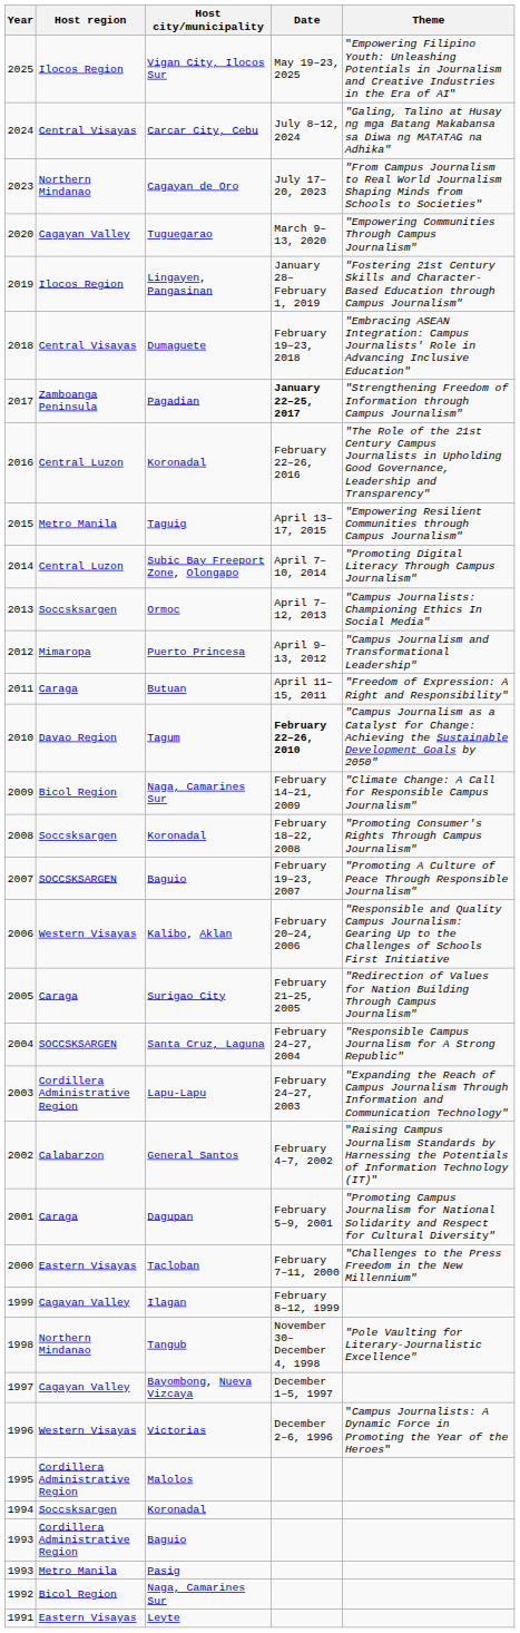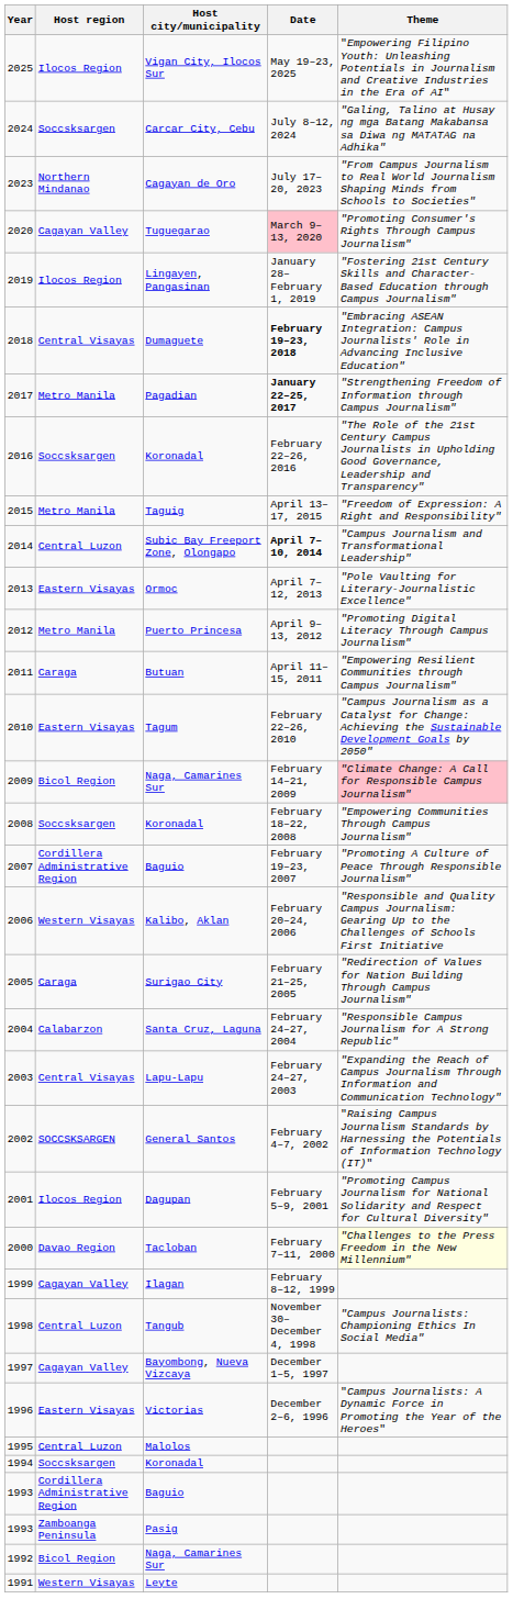2024 | Host region: Central Visayas -> Soccsksargen
2020 | Date: no background -> pink background
2020 | Theme: "Empowering Communities Through Campus Journalism" -> "Promoting Consumer's Rights Through Campus Journalism"
2018 | Date: normal -> bold
2017 | Host region: Zamboanga Peninsula -> Metro Manila
2016 | Host region: Central Luzon -> Soccsksargen
2015 | Theme: "Empowering Resilient Communities through Campus Journalism" -> "Freedom of Expression: A Right and Responsibility"
2014 | Date: normal -> bold
2014 | Theme: "Promoting Digital Literacy Through Campus Journalism" -> "Campus Journalism and Transformational Leadership"
2013 | Host region: Soccsksargen -> Eastern Visayas
2013 | Theme: "Campus Journalists: Championing Ethics In Social Media" -> "Pole Vaulting for Literary-Journalistic Excellence"
2012 | Host region: Mimaropa -> Metro Manila
2012 | Theme: "Campus Journalism and Transformational Leadership" -> "Promoting Digital Literacy Through Campus Journalism"
2011 | Theme: "Freedom of Expression: A Right and Responsibility" -> "Empowering Resilient Communities through Campus Journalism"
2010 | Host region: Davao Region -> Eastern Visayas
2010 | Date: bold -> normal
2009 | Theme: no background -> pink background
2008 | Theme: "Promoting Consumer's Rights Through Campus Journalism" -> "Empowering Communities Through Campus Journalism"
2007 | Host region: SOCCSKSARGEN -> Cordillera Administrative Region
2004 | Host region: SOCCSKSARGEN -> Calabarzon
2003 | Host region: Cordillera Administrative Region -> Central Visayas
2002 | Host region: Calabarzon -> SOCCSKSARGEN
2001 | Host region: Caraga -> Ilocos Region
2000 | Host region: Eastern Visayas -> Davao Region
2000 | Theme: no background -> lightyellow background
1998 | Host region: Northern Mindanao -> Central Luzon
1998 | Theme: "Pole Vaulting for Literary-Journalistic Excellence" -> "Campus Journalists: Championing Ethics In Social Media"
1996 | Host region: Western Visayas -> Eastern Visayas
1995 | Host region: Cordillera Administrative Region -> Central Luzon
1993 / Pasig | Host region: Metro Manila -> Zamboanga Peninsula
1991 | Host region: Eastern Visayas -> Western Visayas
